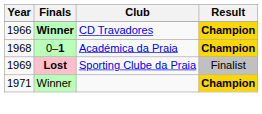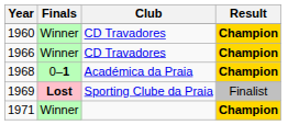+ row: 1960 | Winner | CD Travadores | Champion
1966 | Finals: bold -> normal
